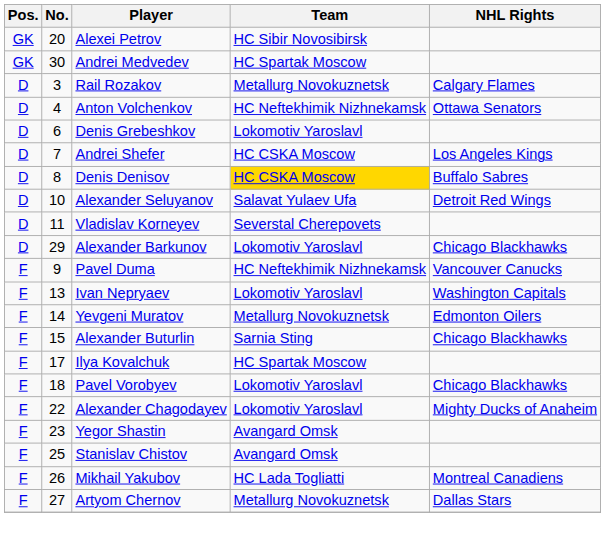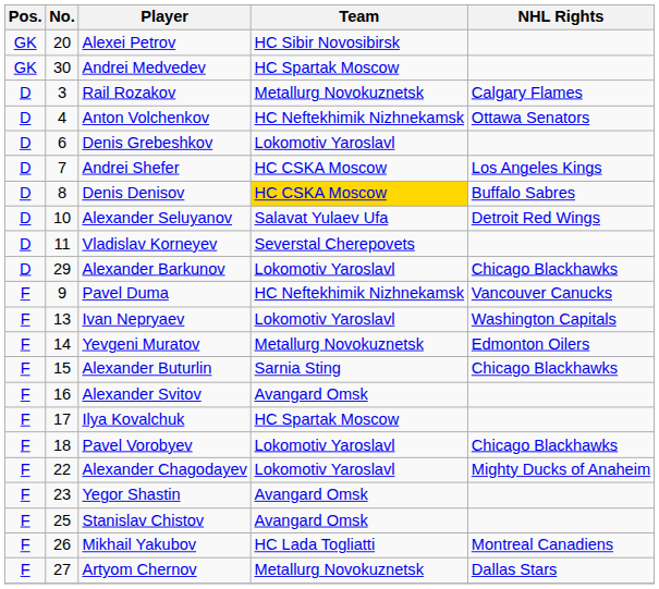+ row: F | 16 | Alexander Svitov | Avangard Omsk
